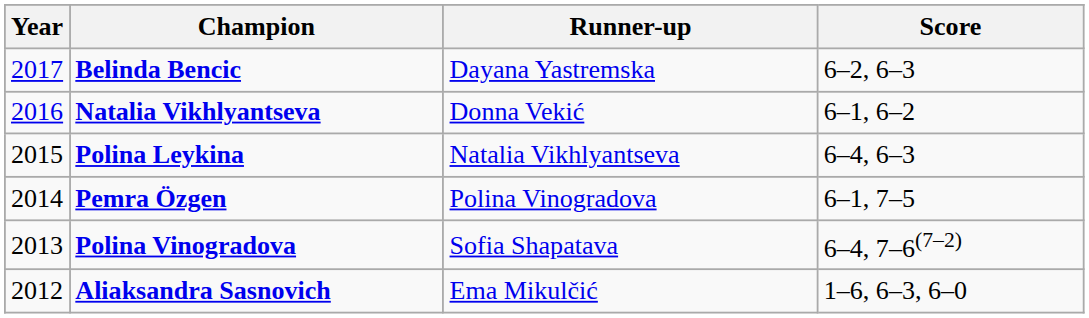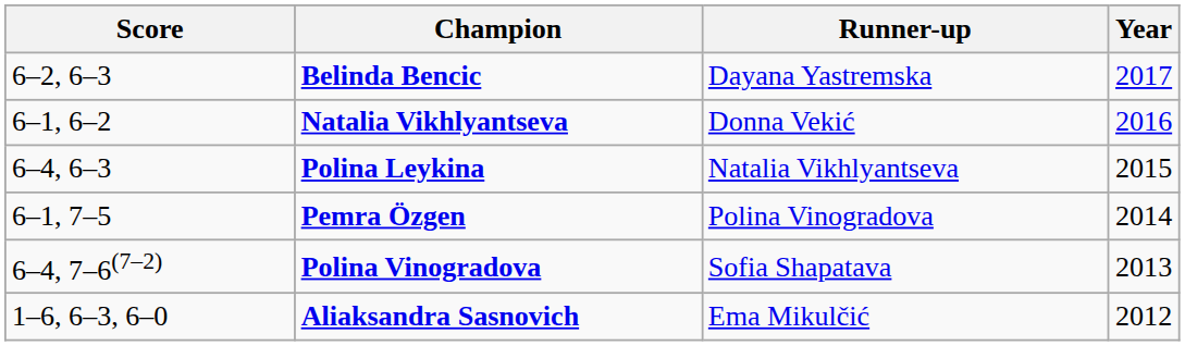columns swapped: Year <-> Score
